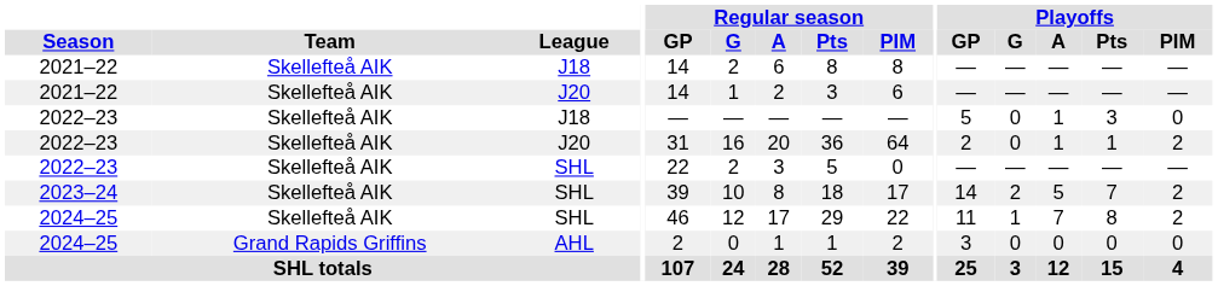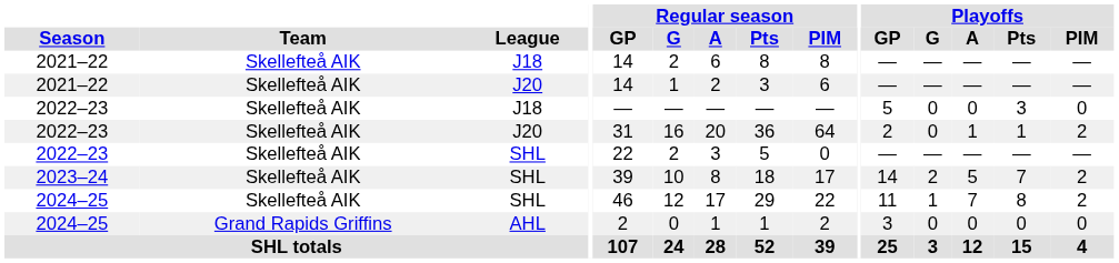2022–23 / J18 | Playoffs / A: 1 -> 0
